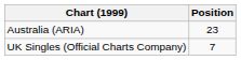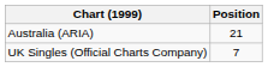Australia (ARIA) | Position: 23 -> 21
